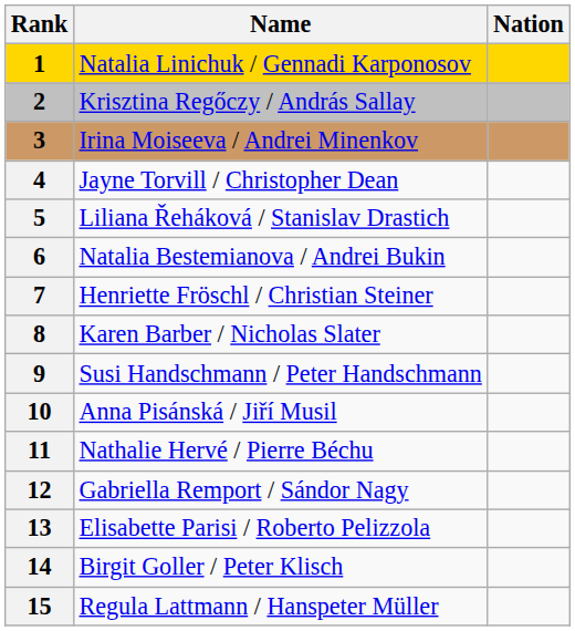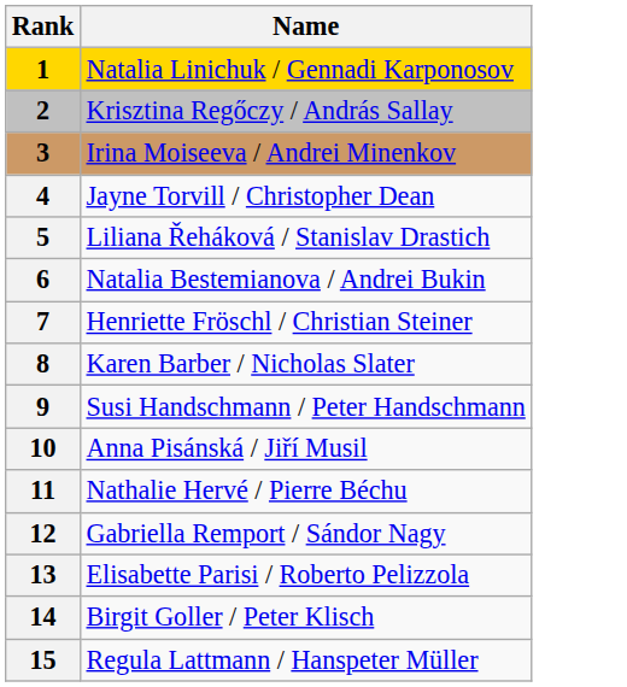- column: Nation
